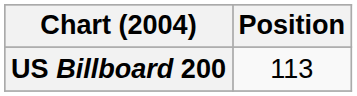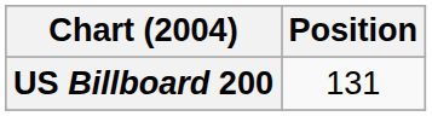US Billboard 200 | Position: 113 -> 131
